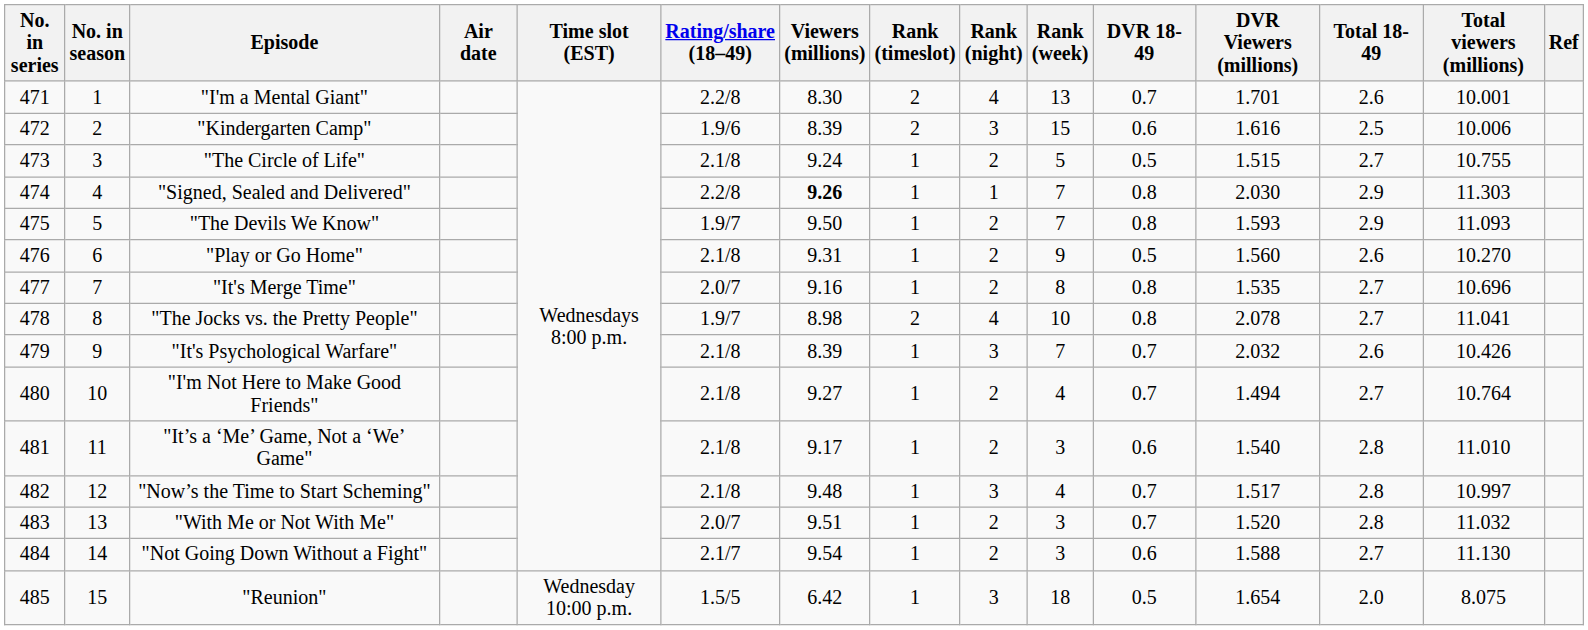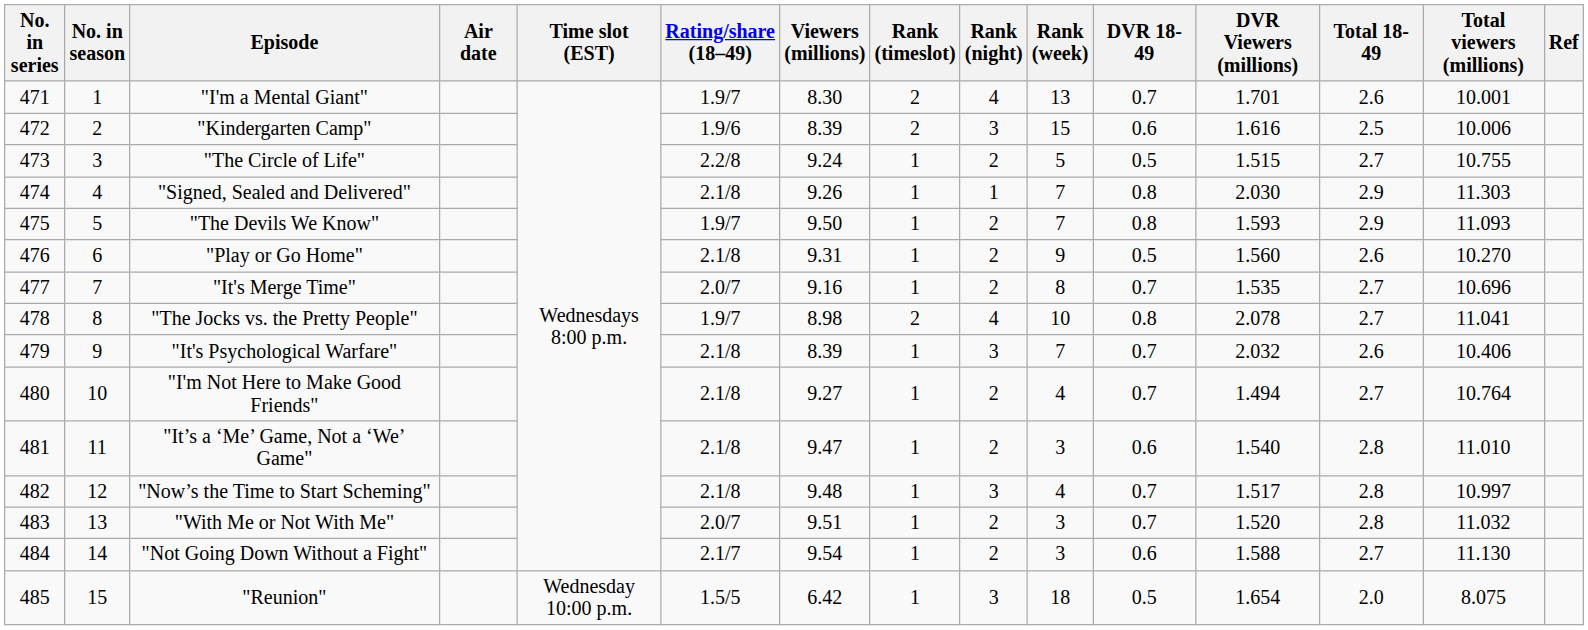"I'm a Mental Giant" | Rating/share (18–49): 2.2/8 -> 1.9/7
"The Circle of Life" | Rating/share (18–49): 2.1/8 -> 2.2/8
"Signed, Sealed and Delivered" | Rating/share (18–49): 2.2/8 -> 2.1/8
"Signed, Sealed and Delivered" | Viewers (millions): bold -> normal
"It's Merge Time" | DVR 18-49: 0.8 -> 0.7
"It's Psychological Warfare" | Total viewers (millions): 10.426 -> 10.406
"It’s a ‘Me’ Game, Not a ‘We’ Game" | Viewers (millions): 9.17 -> 9.47
